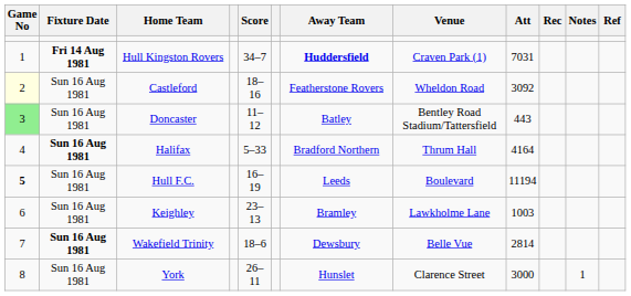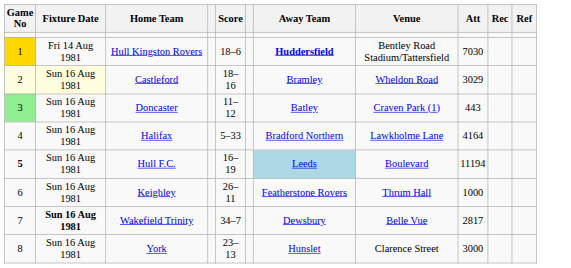- column: Notes | 1
Hull Kingston Rovers | Game No: no background -> gold background
Hull Kingston Rovers | Fixture Date: bold -> normal
Hull Kingston Rovers | Score: 34–7 -> 18–6
Hull Kingston Rovers | Venue: Craven Park (1) -> Bentley Road Stadium/Tattersfield
Hull Kingston Rovers | Att: 7031 -> 7030
Castleford | Fixture Date: no background -> lightyellow background
Castleford | Away Team: Featherstone Rovers -> Bramley
Castleford | Att: 3092 -> 3029
Doncaster | Venue: Bentley Road Stadium/Tattersfield -> Craven Park (1)
Halifax | Fixture Date: bold -> normal
Halifax | Venue: Thrum Hall -> Lawkholme Lane
Hull F.C. | Away Team: no background -> lightblue background
Keighley | Score: 23–13 -> 26–11
Keighley | Away Team: Bramley -> Featherstone Rovers
Keighley | Venue: Lawkholme Lane -> Thrum Hall
Keighley | Att: 1003 -> 1000
Wakefield Trinity | Score: 18–6 -> 34–7
Wakefield Trinity | Att: 2814 -> 2817
York | Score: 26–11 -> 23–13
